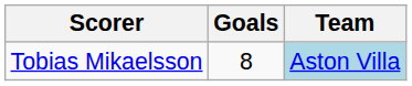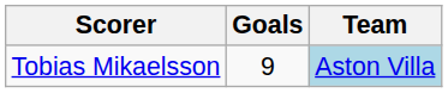Tobias Mikaelsson | Goals: 8 -> 9
